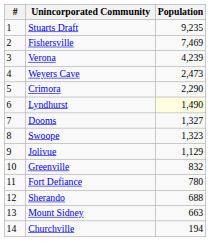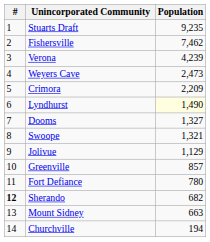Fishersville | Population: 7,469 -> 7,462
Crimora | Population: 2,290 -> 2,209
Swoope | Population: 1,323 -> 1,321
Greenville | Population: 832 -> 857
Sherando | #: normal -> bold
Sherando | Population: 688 -> 682
